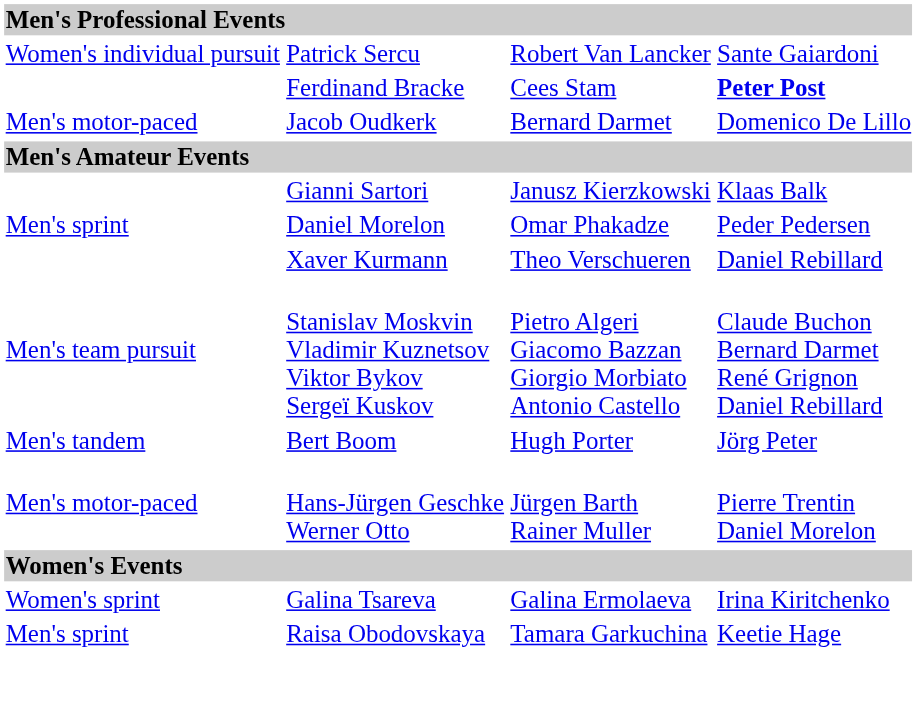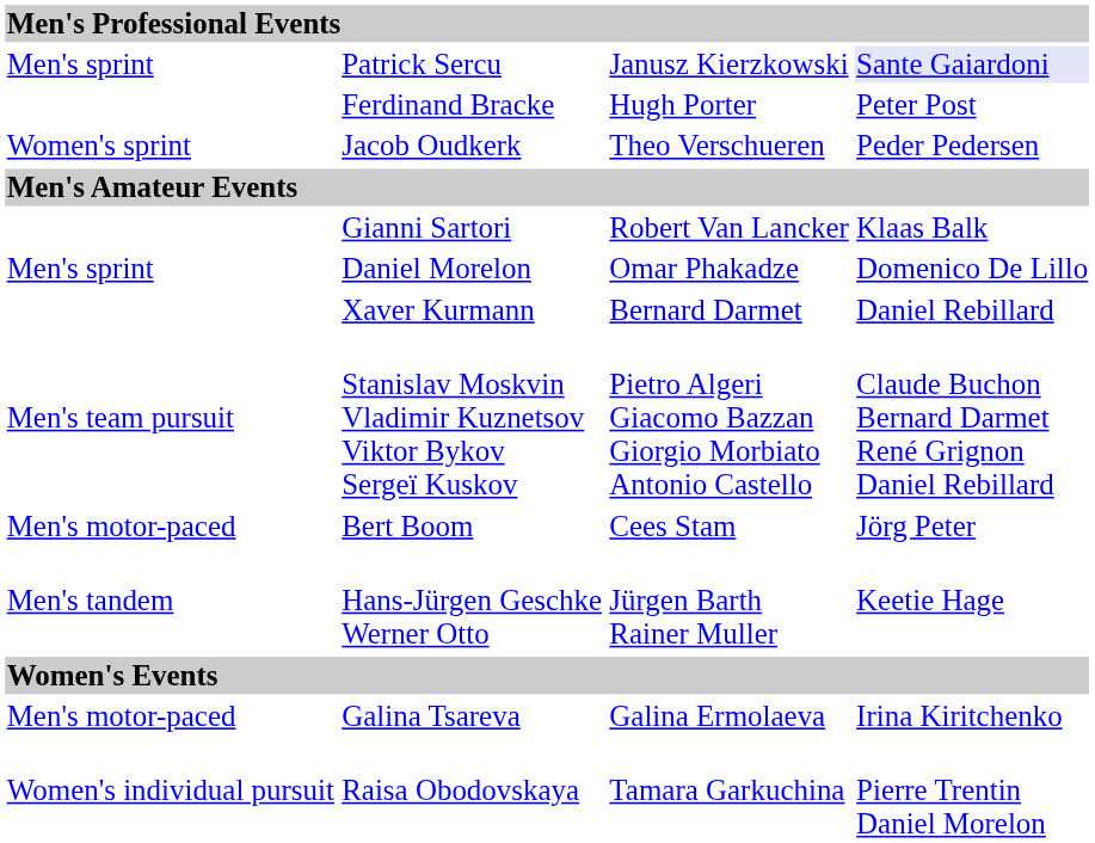Patrick Sercu | column 1: Women's individual pursuit -> Men's sprint
Patrick Sercu | column 3: Robert Van Lancker -> Janusz Kierzkowski
Patrick Sercu | column 4: no background -> lavender background
Ferdinand Bracke | column 3: Cees Stam -> Hugh Porter
Ferdinand Bracke | column 4: bold -> normal
Jacob Oudkerk | column 1: Men's motor-paced -> Women's sprint
Jacob Oudkerk | column 3: Bernard Darmet -> Theo Verschueren
Jacob Oudkerk | column 4: Domenico De Lillo -> Peder Pedersen
Gianni Sartori | column 3: Janusz Kierzkowski -> Robert Van Lancker
Daniel Morelon | column 4: Peder Pedersen -> Domenico De Lillo
Xaver Kurmann | column 3: Theo Verschueren -> Bernard Darmet
Bert Boom | column 1: Men's tandem -> Men's motor-paced
Bert Boom | column 3: Hugh Porter -> Cees Stam
Hans-Jürgen Geschke Werner Otto | column 1: Men's motor-paced -> Men's tandem
Hans-Jürgen Geschke Werner Otto | column 4: Pierre Trentin Daniel Morelon -> Keetie Hage
Galina Tsareva | column 1: Women's sprint -> Men's motor-paced
Raisa Obodovskaya | column 1: Men's sprint -> Women's individual pursuit
Raisa Obodovskaya | column 4: Keetie Hage -> Pierre Trentin Daniel Morelon
